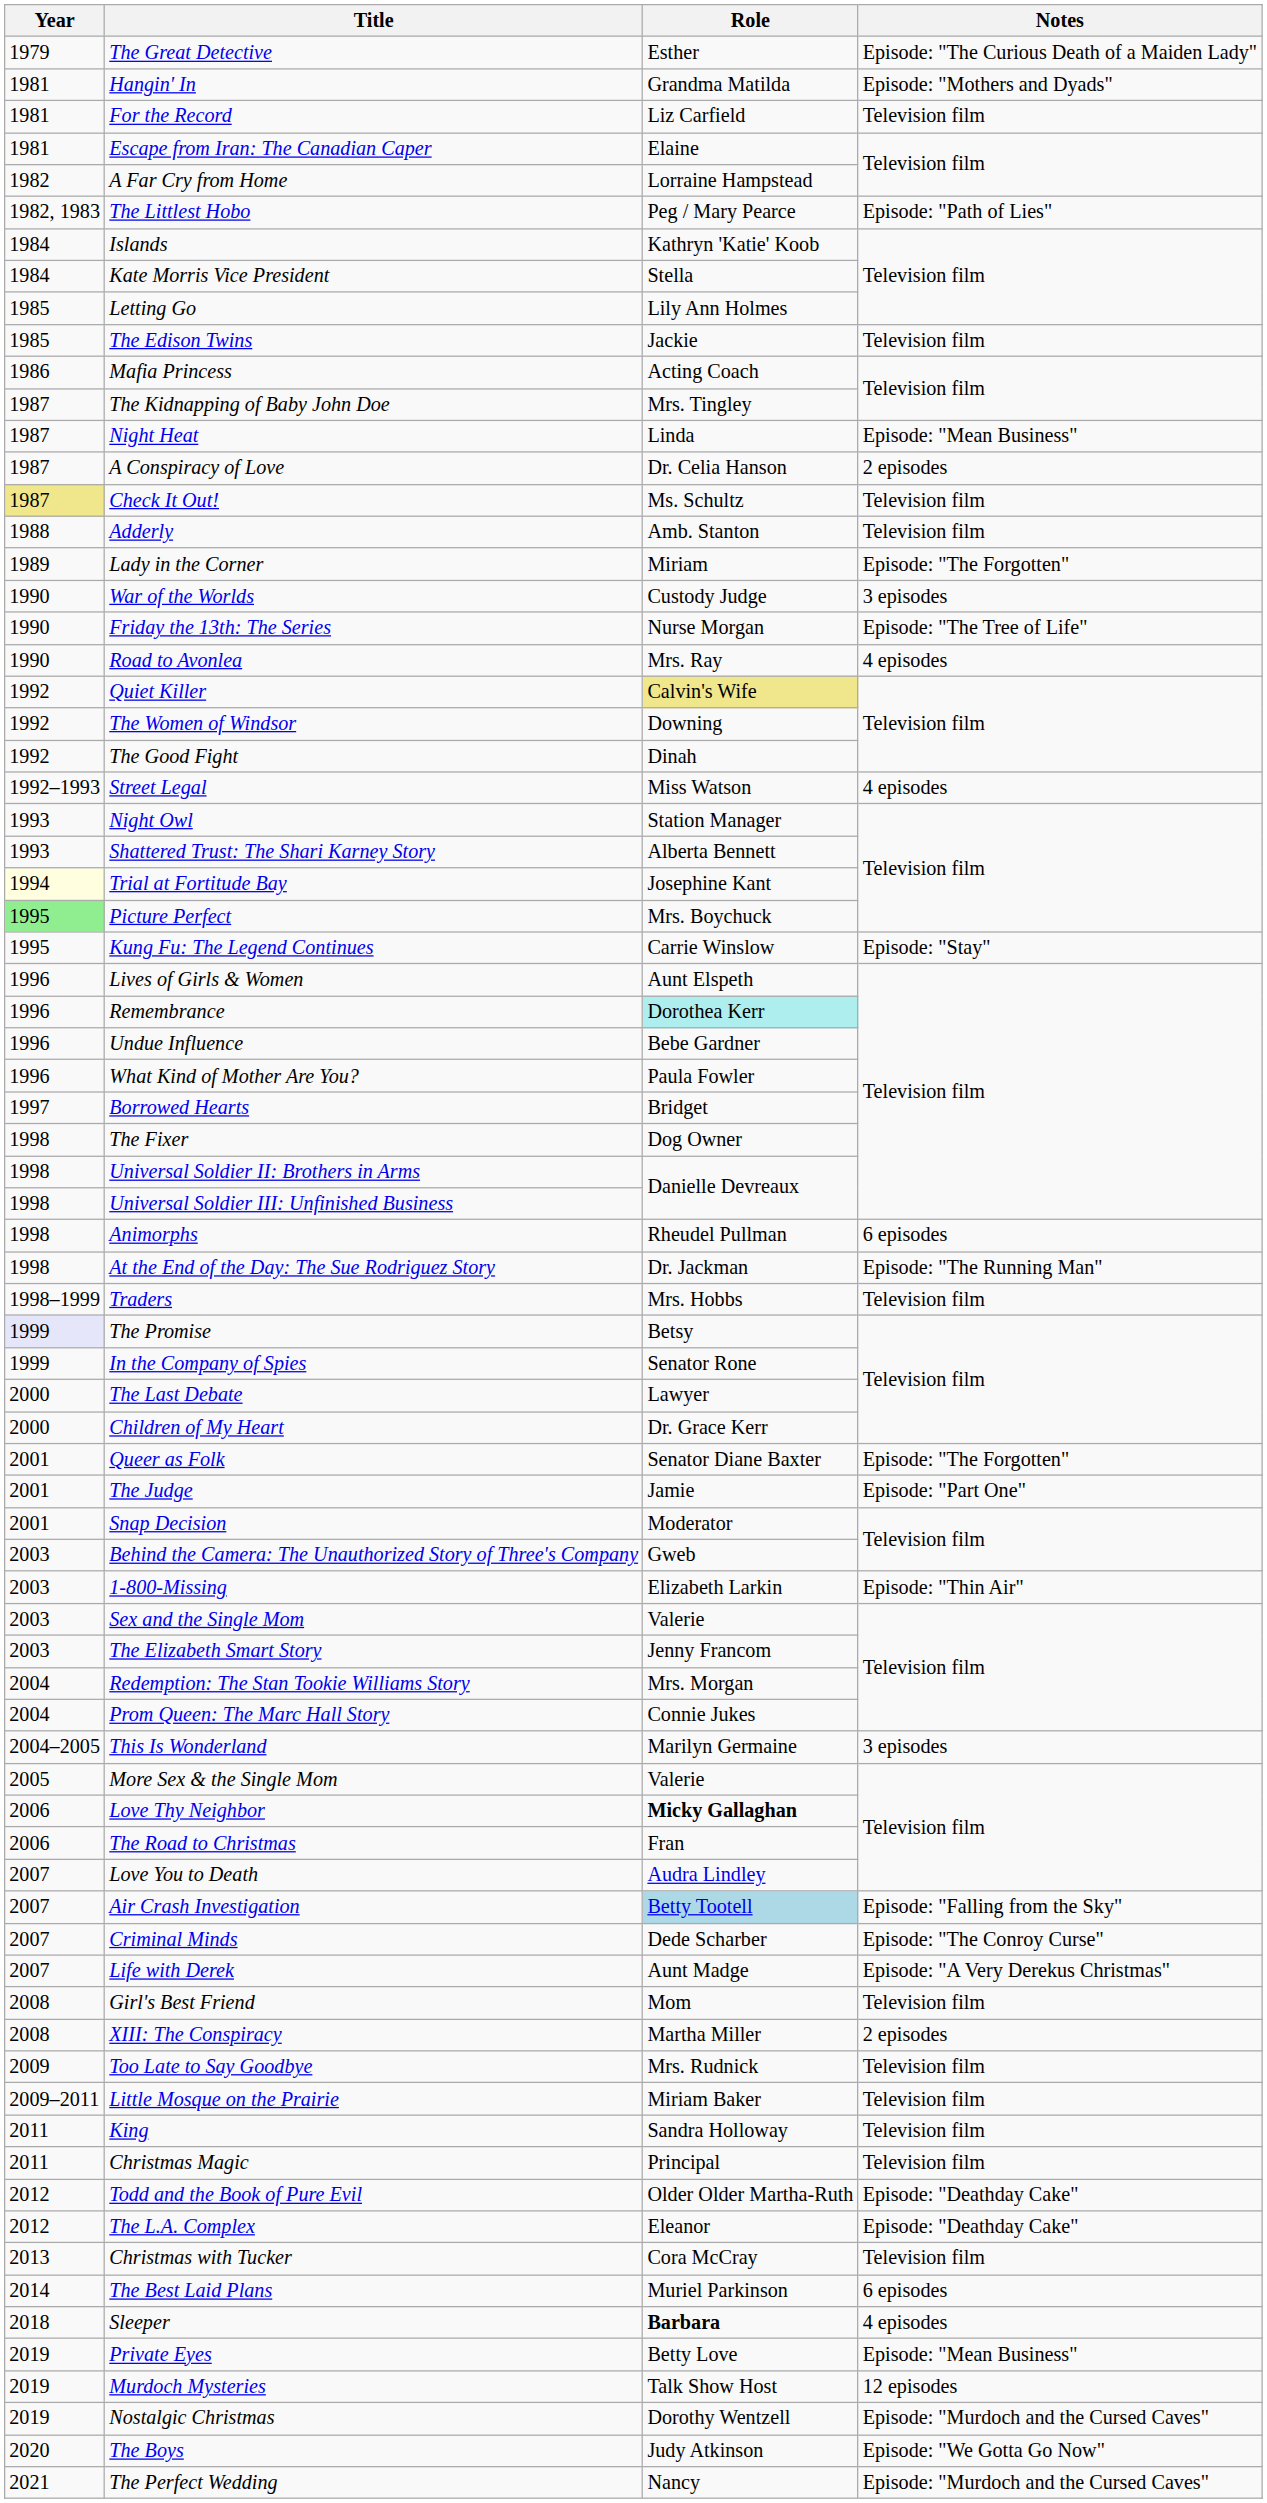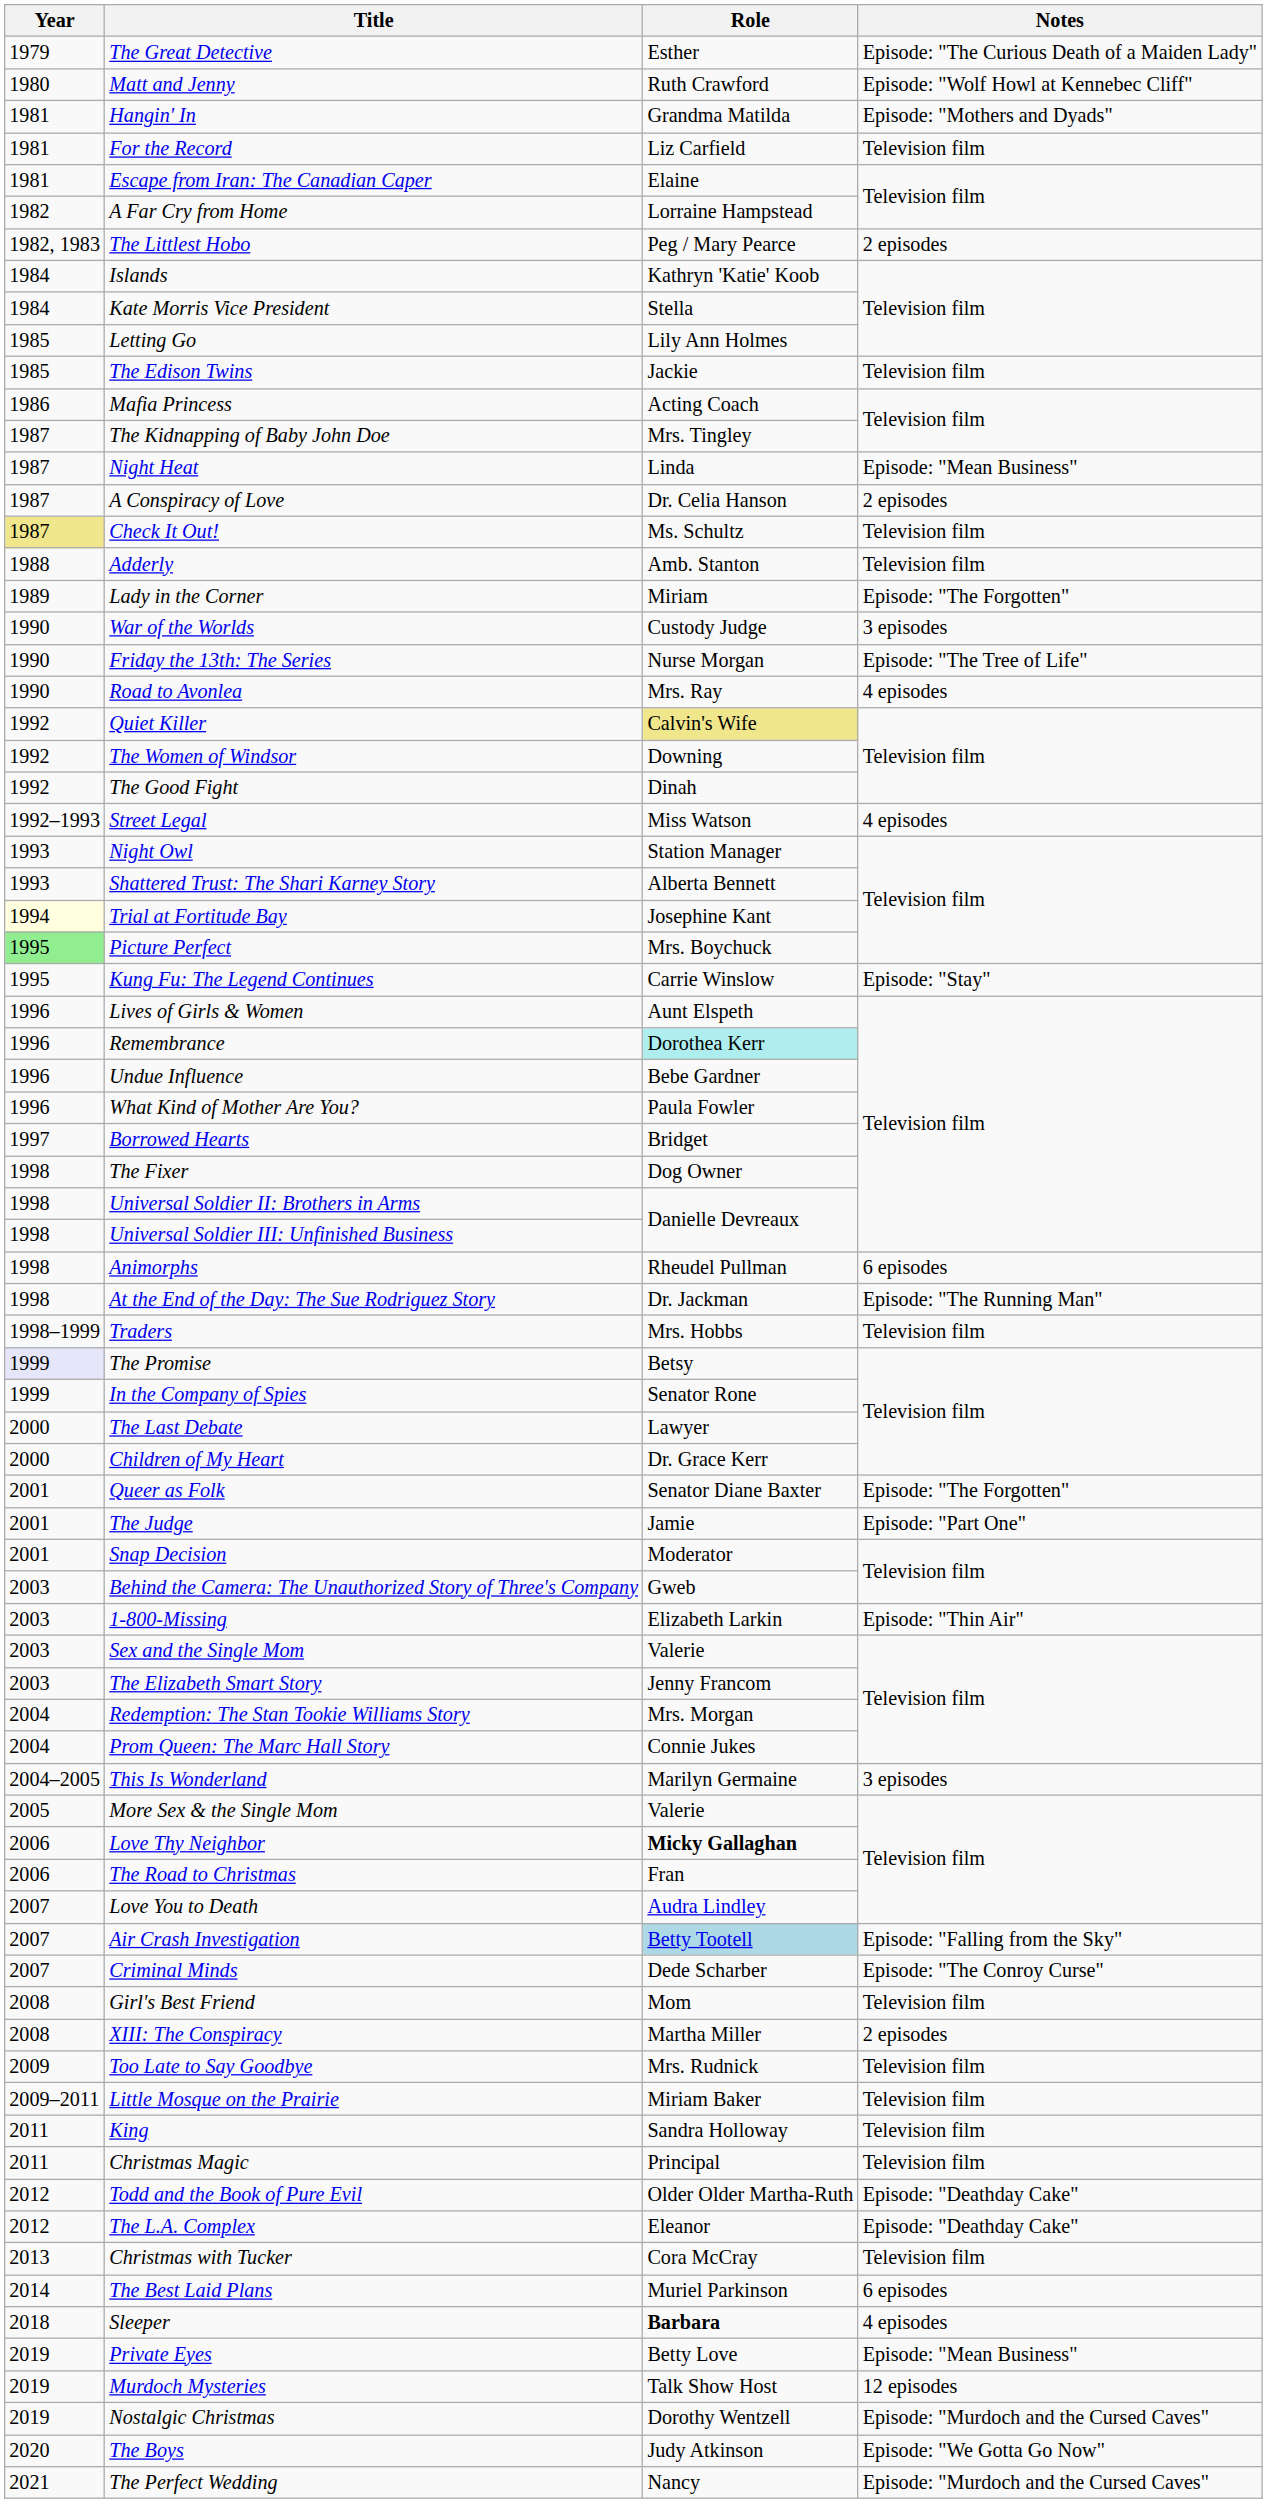+ row: 1980 | Matt and Jenny | Ruth Crawford | Episode: "Wolf Howl at Kennebec Cliff"
The Littlest Hobo | Notes: Episode: "Path of Lies" -> 2 episodes
- row: 2007 | Life with Derek | Aunt Madge | Episode: "A Very Derekus Christmas"
